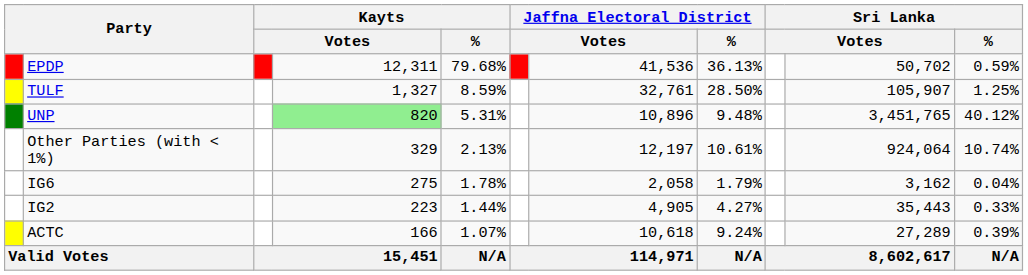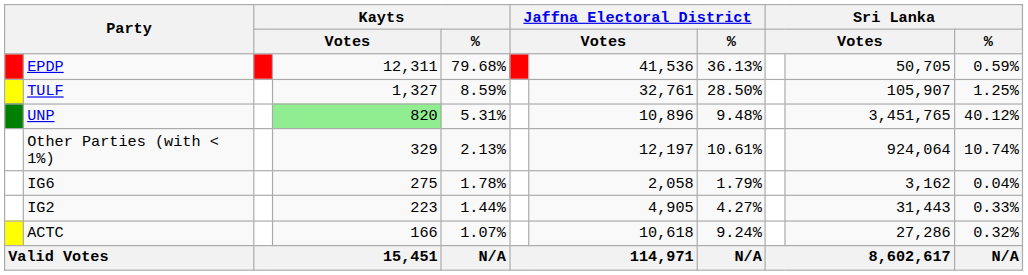EPDP | column 10: 50,702 -> 50,705
IG2 | column 10: 35,443 -> 31,443
ACTC | column 10: 27,289 -> 27,286
ACTC | Sri Lanka / %: 0.39% -> 0.32%
